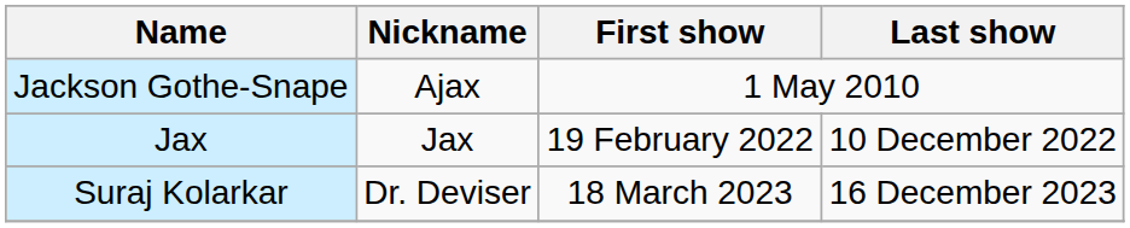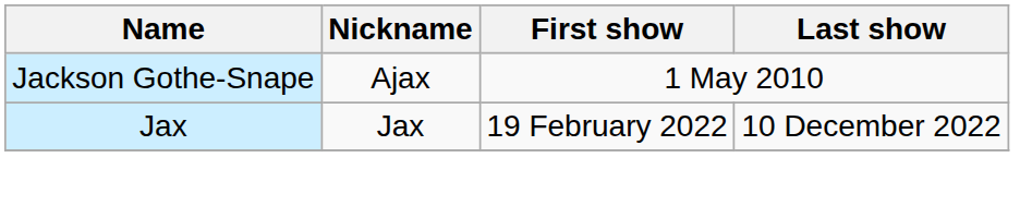- row: Suraj Kolarkar | Dr. Deviser | 18 March 2023 | 16 December 2023
